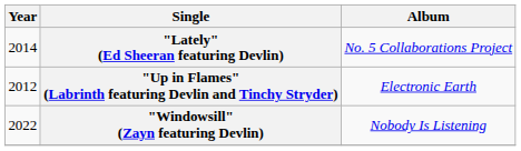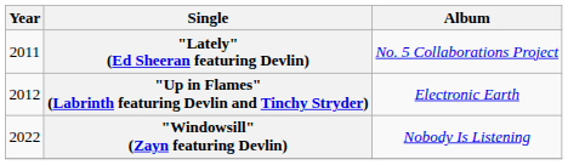"Lately" (Ed Sheeran featuring Devlin) | Year: 2014 -> 2011
